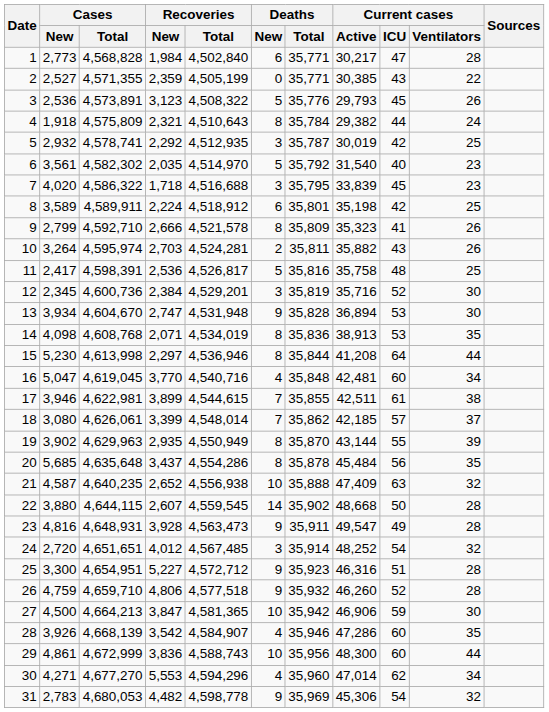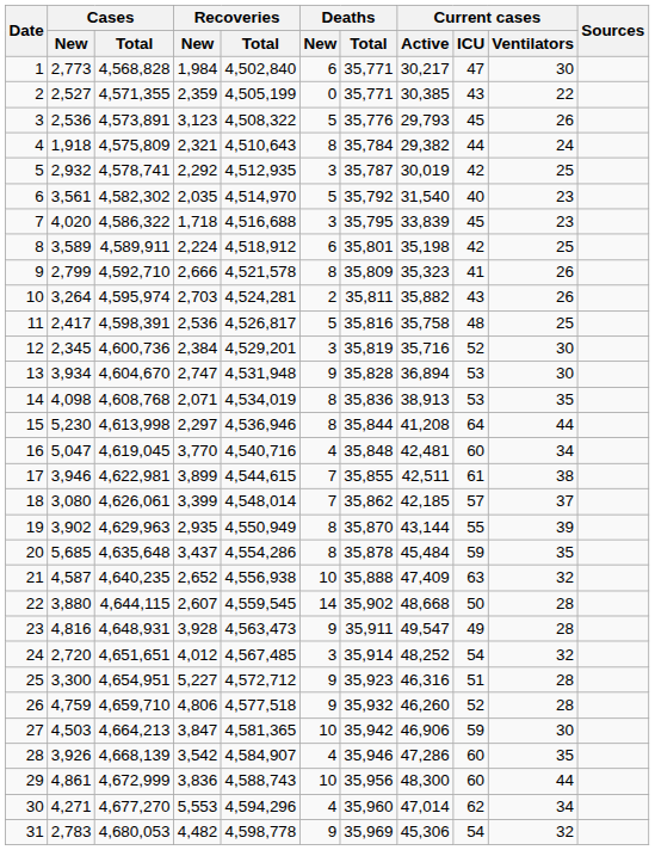1 | Current cases / Ventilators: 28 -> 30
20 | Current cases / ICU: 56 -> 59
27 | Cases / New: 4,500 -> 4,503
